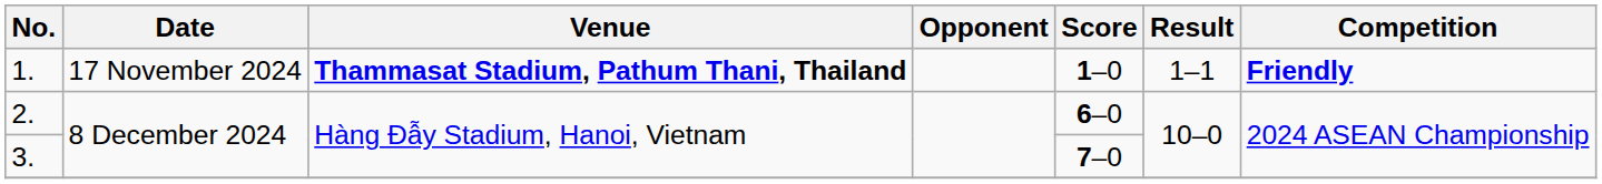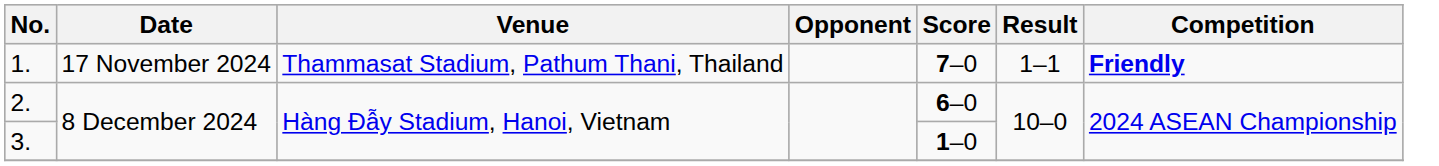1. | Venue: bold -> normal
1. | Score: 1–0 -> 7–0
3. | Score: 7–0 -> 1–0
